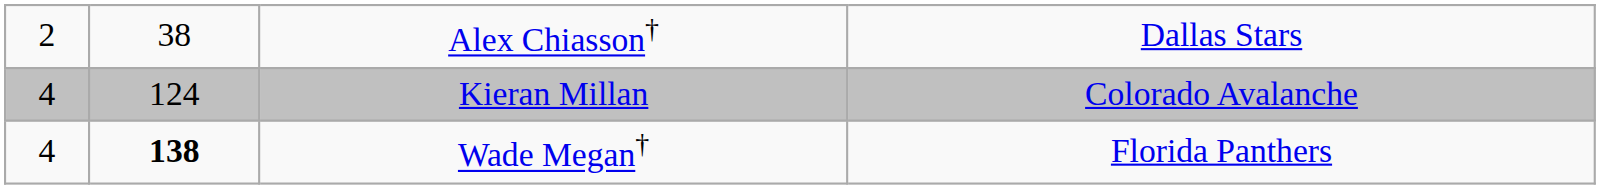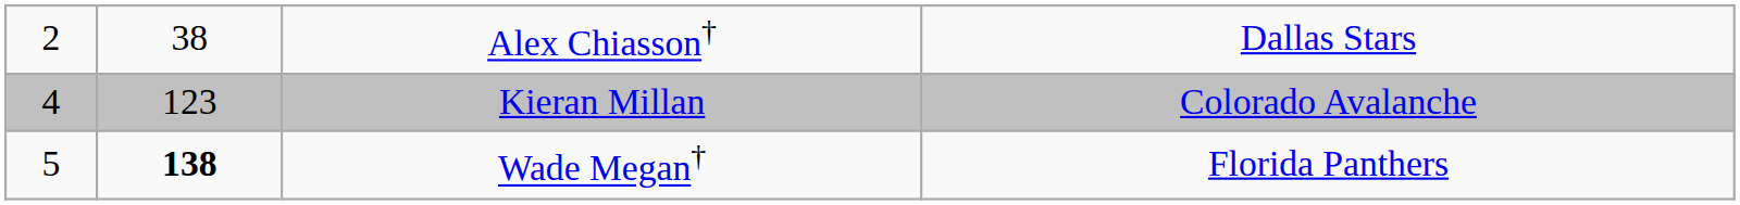Kieran Millan | column 2: 124 -> 123
Wade Megan† | column 1: 4 -> 5
